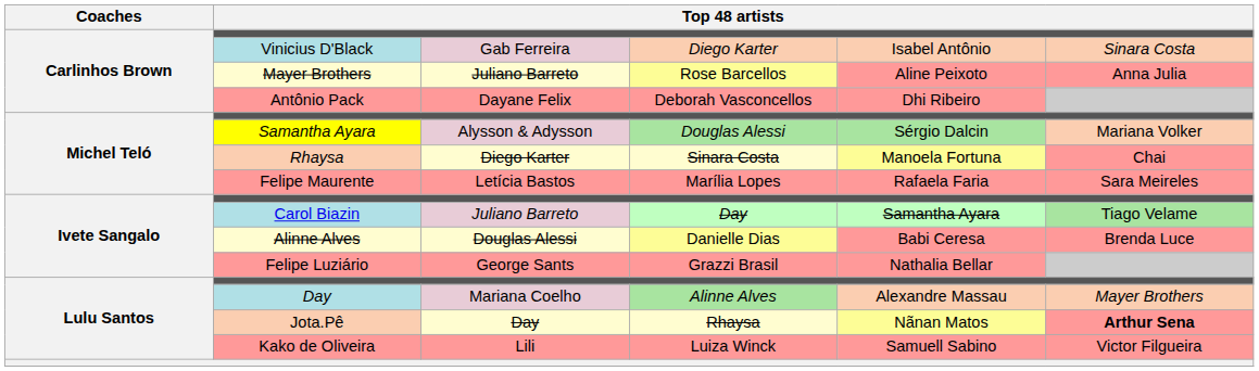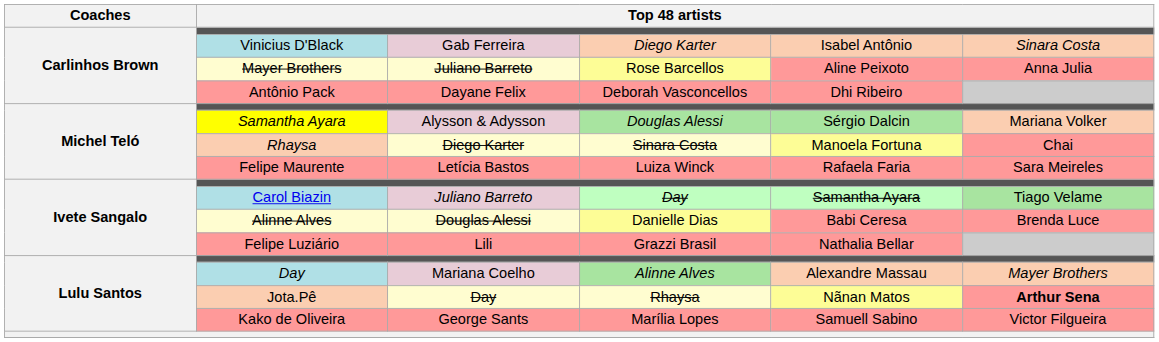Felipe Maurente | column 4: Marília Lopes -> Luiza Winck
Felipe Luziário | column 3: George Sants -> Lili
Kako de Oliveira | column 3: Lili -> George Sants
Kako de Oliveira | column 4: Luiza Winck -> Marília Lopes
